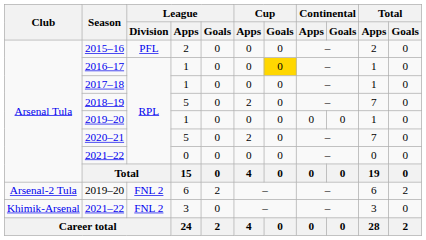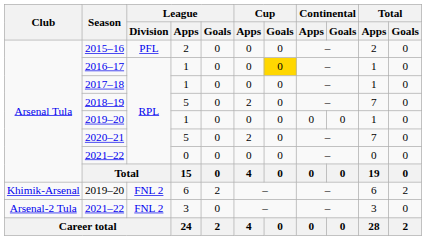2019–20 / 6 | Club: Arsenal-2 Tula -> Khimik-Arsenal
2021–22 / 3 | Club: Khimik-Arsenal -> Arsenal-2 Tula
